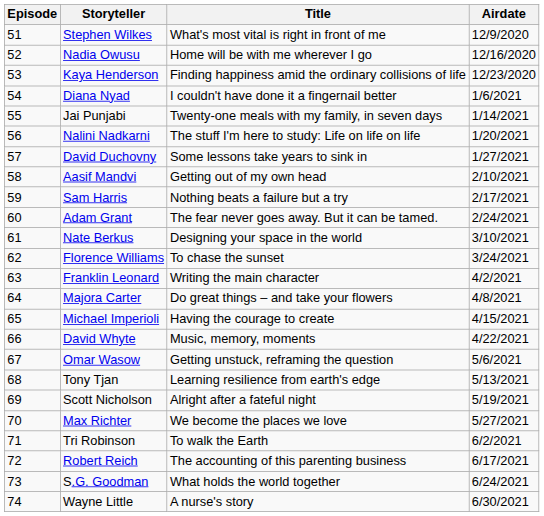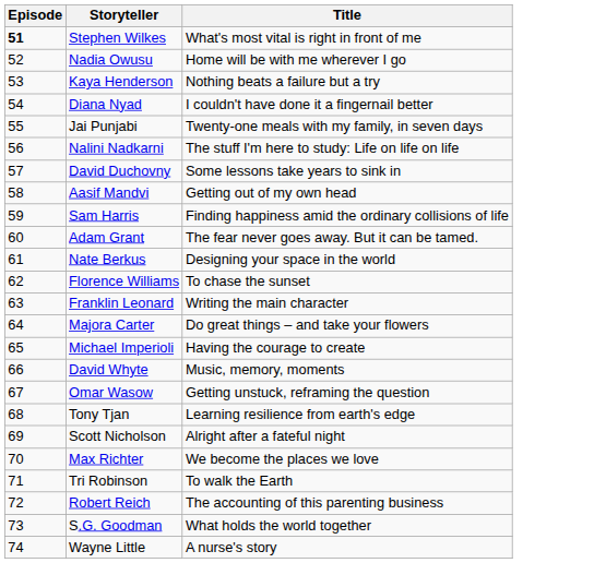- column: Airdate | 12/9/2020 | 12/16/2020 | 12/23/2020 | 1/6/2021 | 1/14/2021 | 1/20/2021 | 1/27/2021 | 2/10/2021 | 2/17/2021 | 2/24/2021 | 3/10/2021 | 3/24/2021 | 4/2/2021 | 4/8/2021 | 4/15/2021 | 4/22/2021 | 5/6/2021 | 5/13/2021 | 5/19/2021 | 5/27/2021 | 6/2/2021 | 6/17/2021 | 6/24/2021 | 6/30/2021
Stephen Wilkes | Episode: normal -> bold
Kaya Henderson | Title: Finding happiness amid the ordinary collisions of life -> Nothing beats a failure but a try
Sam Harris | Title: Nothing beats a failure but a try -> Finding happiness amid the ordinary collisions of life
